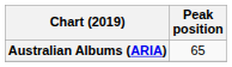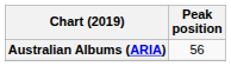Australian Albums (ARIA) | Peak position: 65 -> 56
